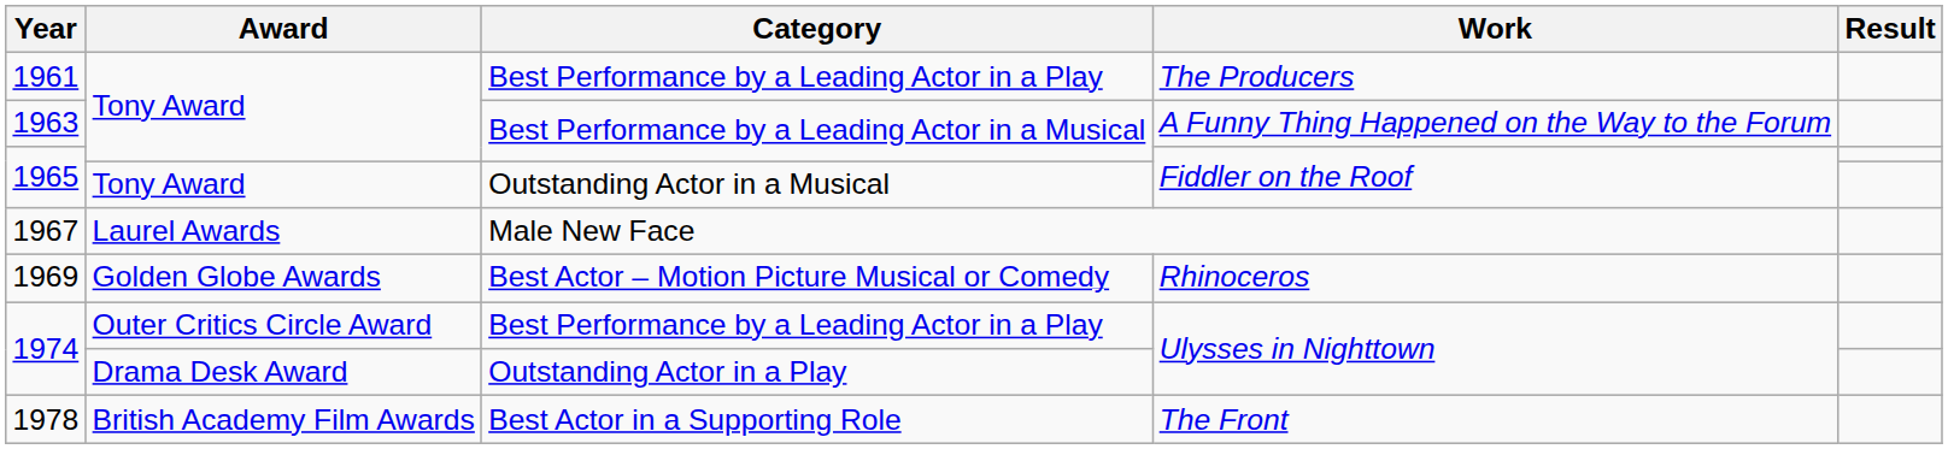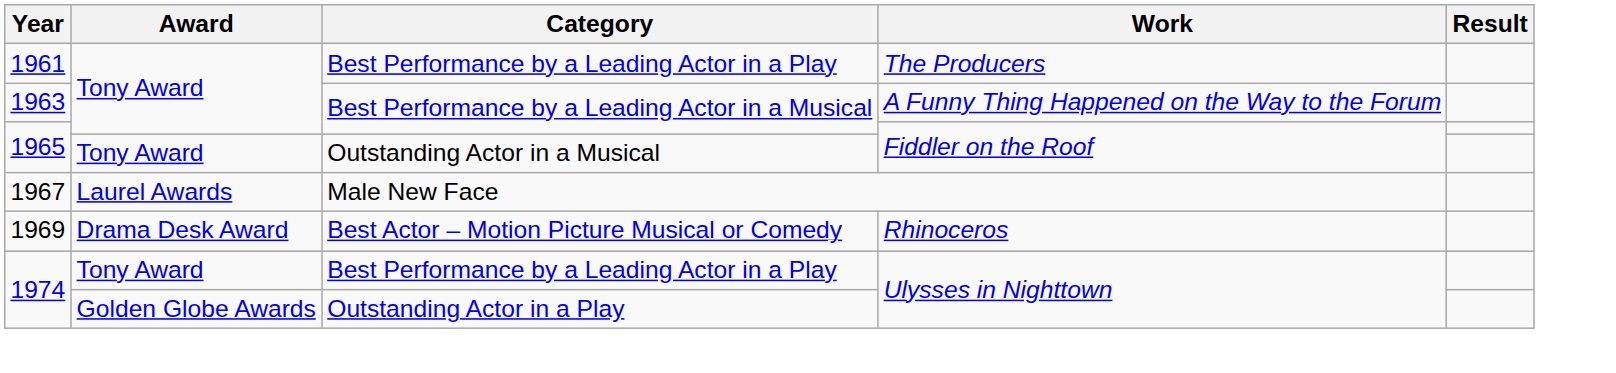1969 | Award: Golden Globe Awards -> Drama Desk Award
1974 / Best Performance by a Leading Actor in a Play | Award: Outer Critics Circle Award -> Tony Award
1974 / Outstanding Actor in a Play | Award: Drama Desk Award -> Golden Globe Awards
- row: 1978 | British Academy Film Awards | Best Actor in a Supporting Role | The Front
